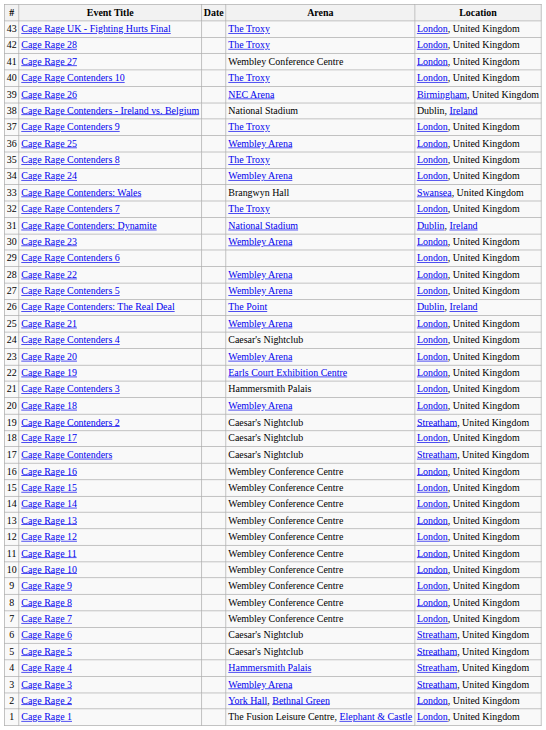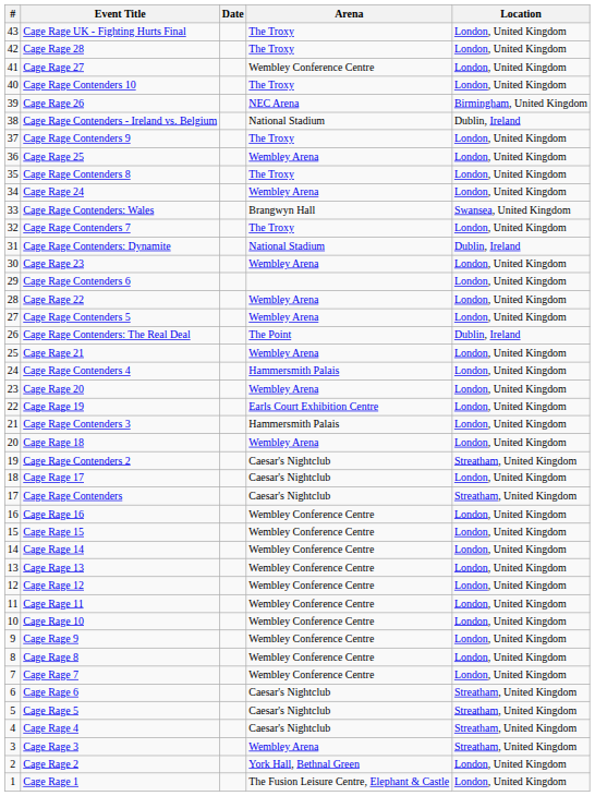Cage Rage Contenders 4 | Arena: Caesar's Nightclub -> Hammersmith Palais
Cage Rage 4 | Arena: Hammersmith Palais -> Caesar's Nightclub
